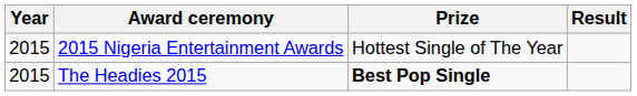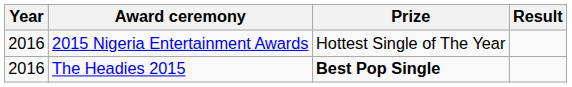2015 Nigeria Entertainment Awards | Year: 2015 -> 2016
The Headies 2015 | Year: 2015 -> 2016
